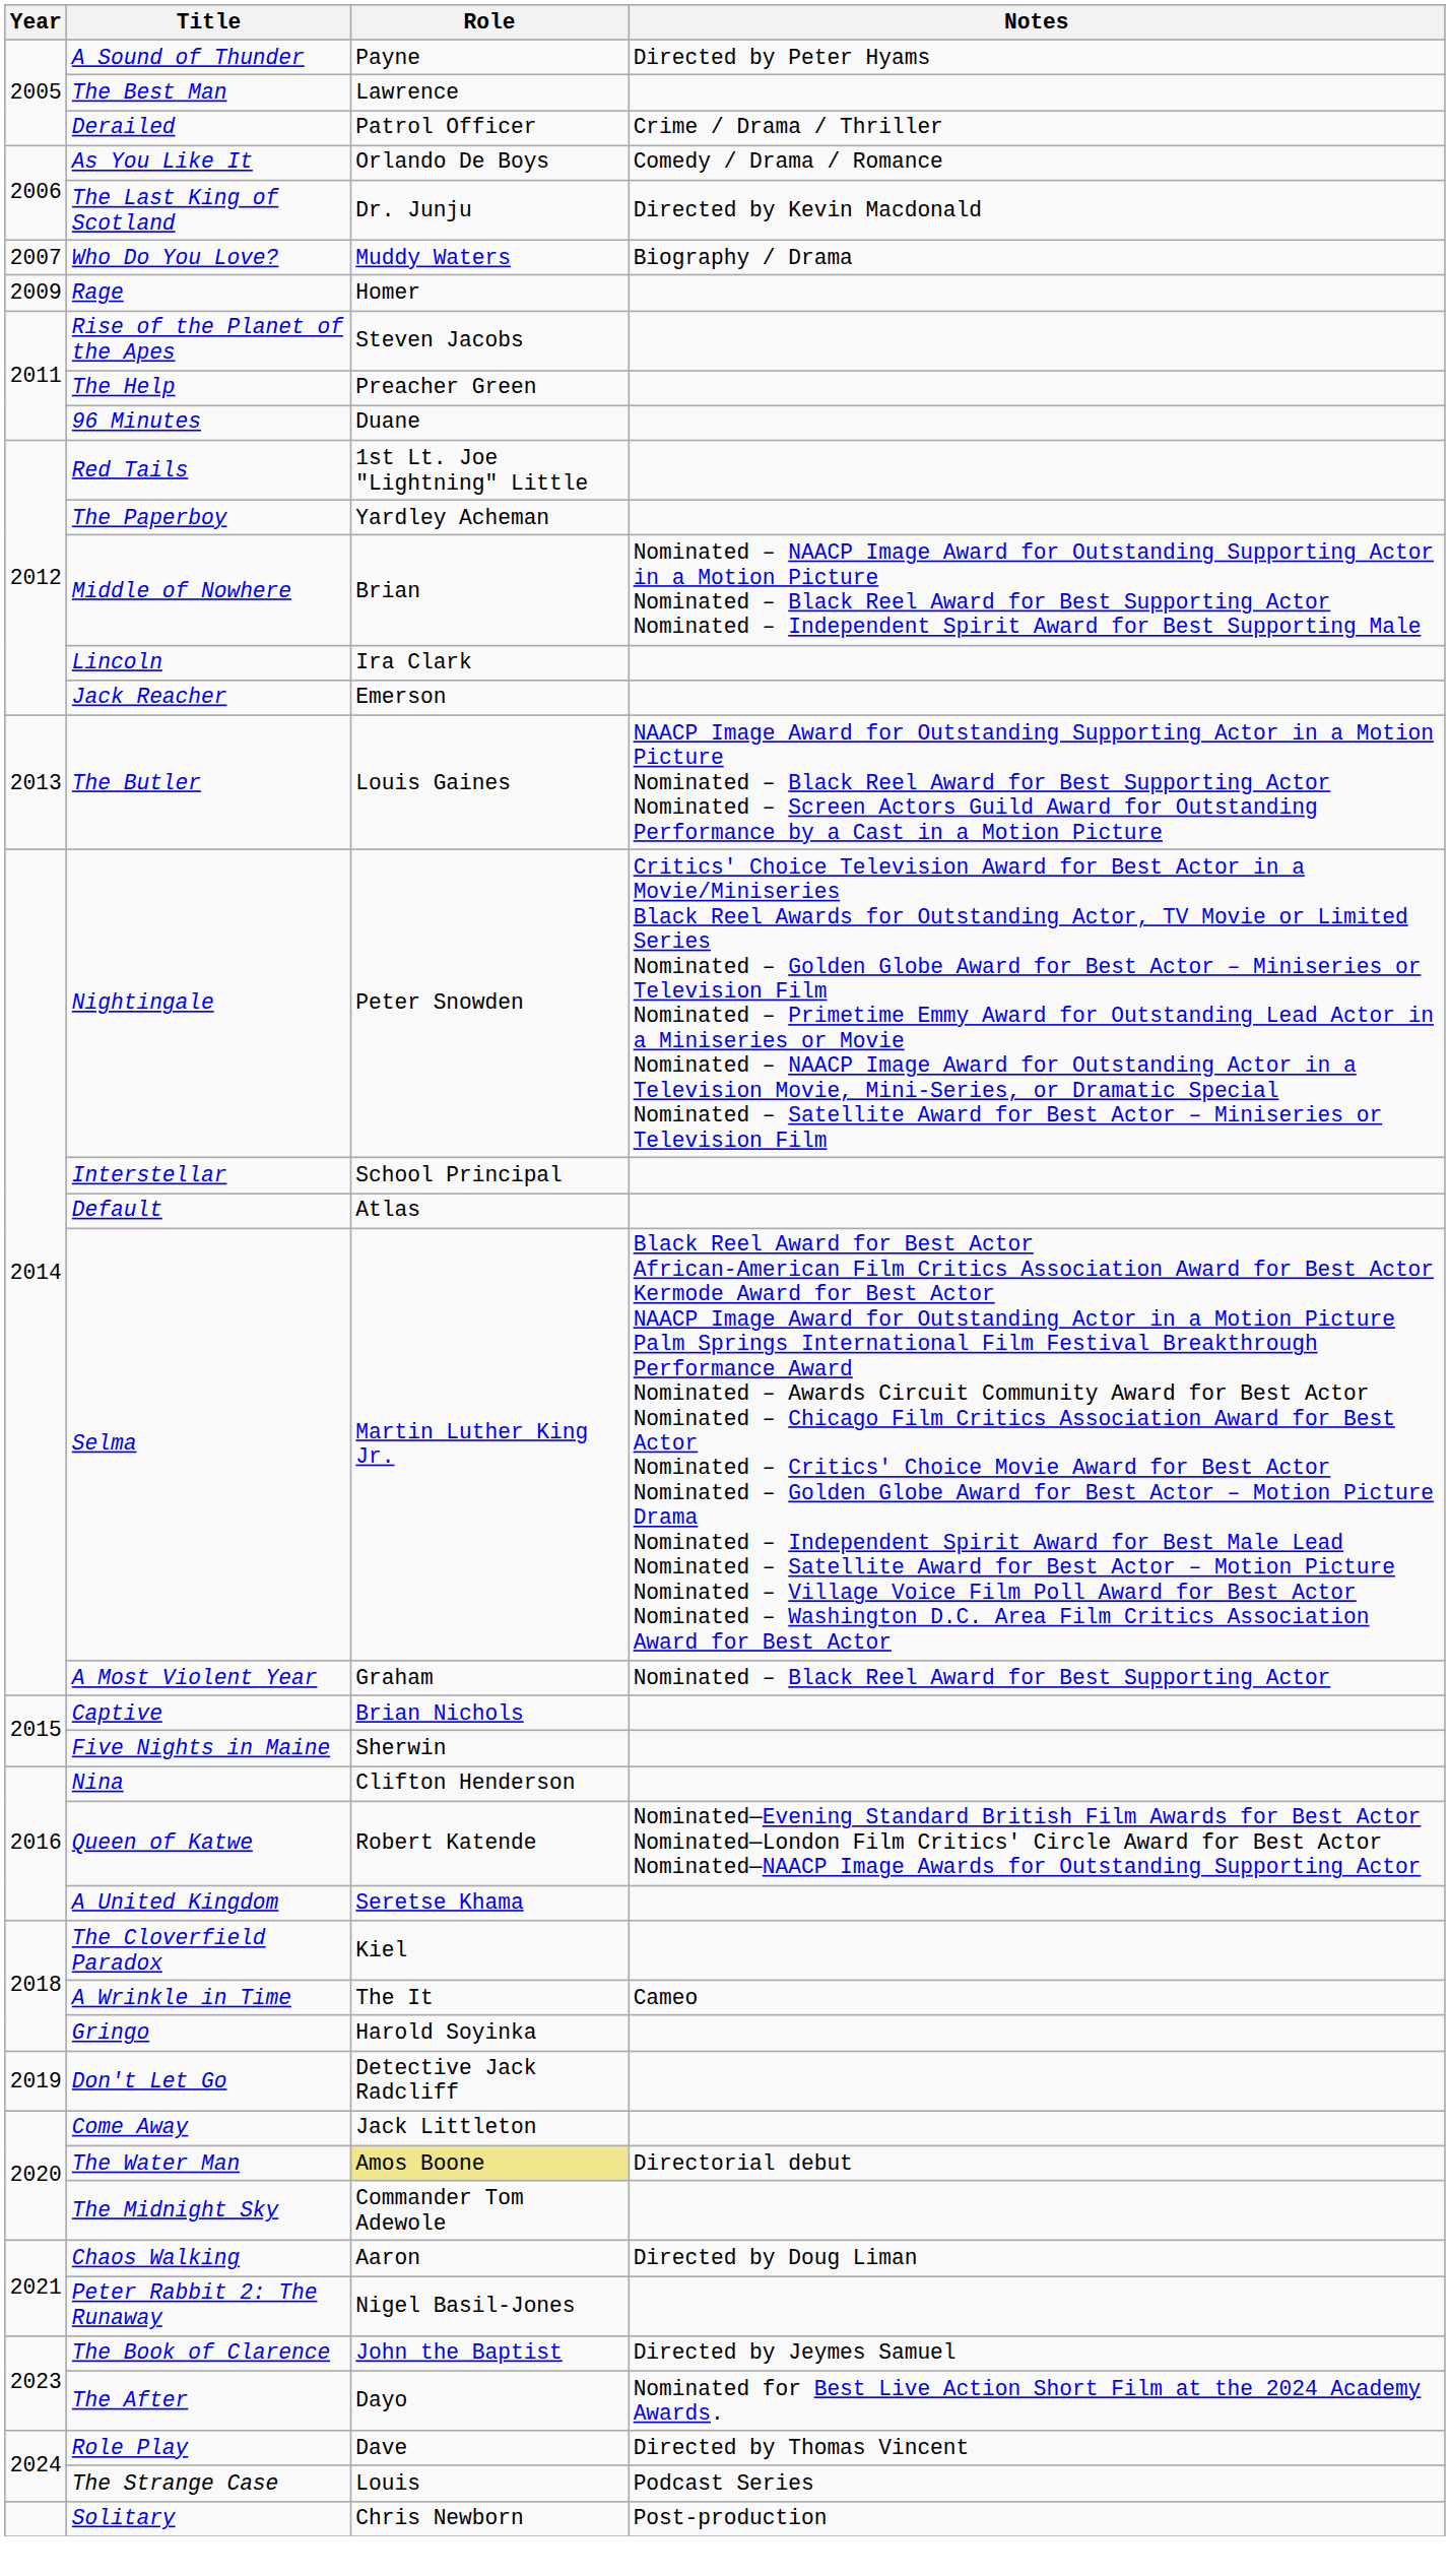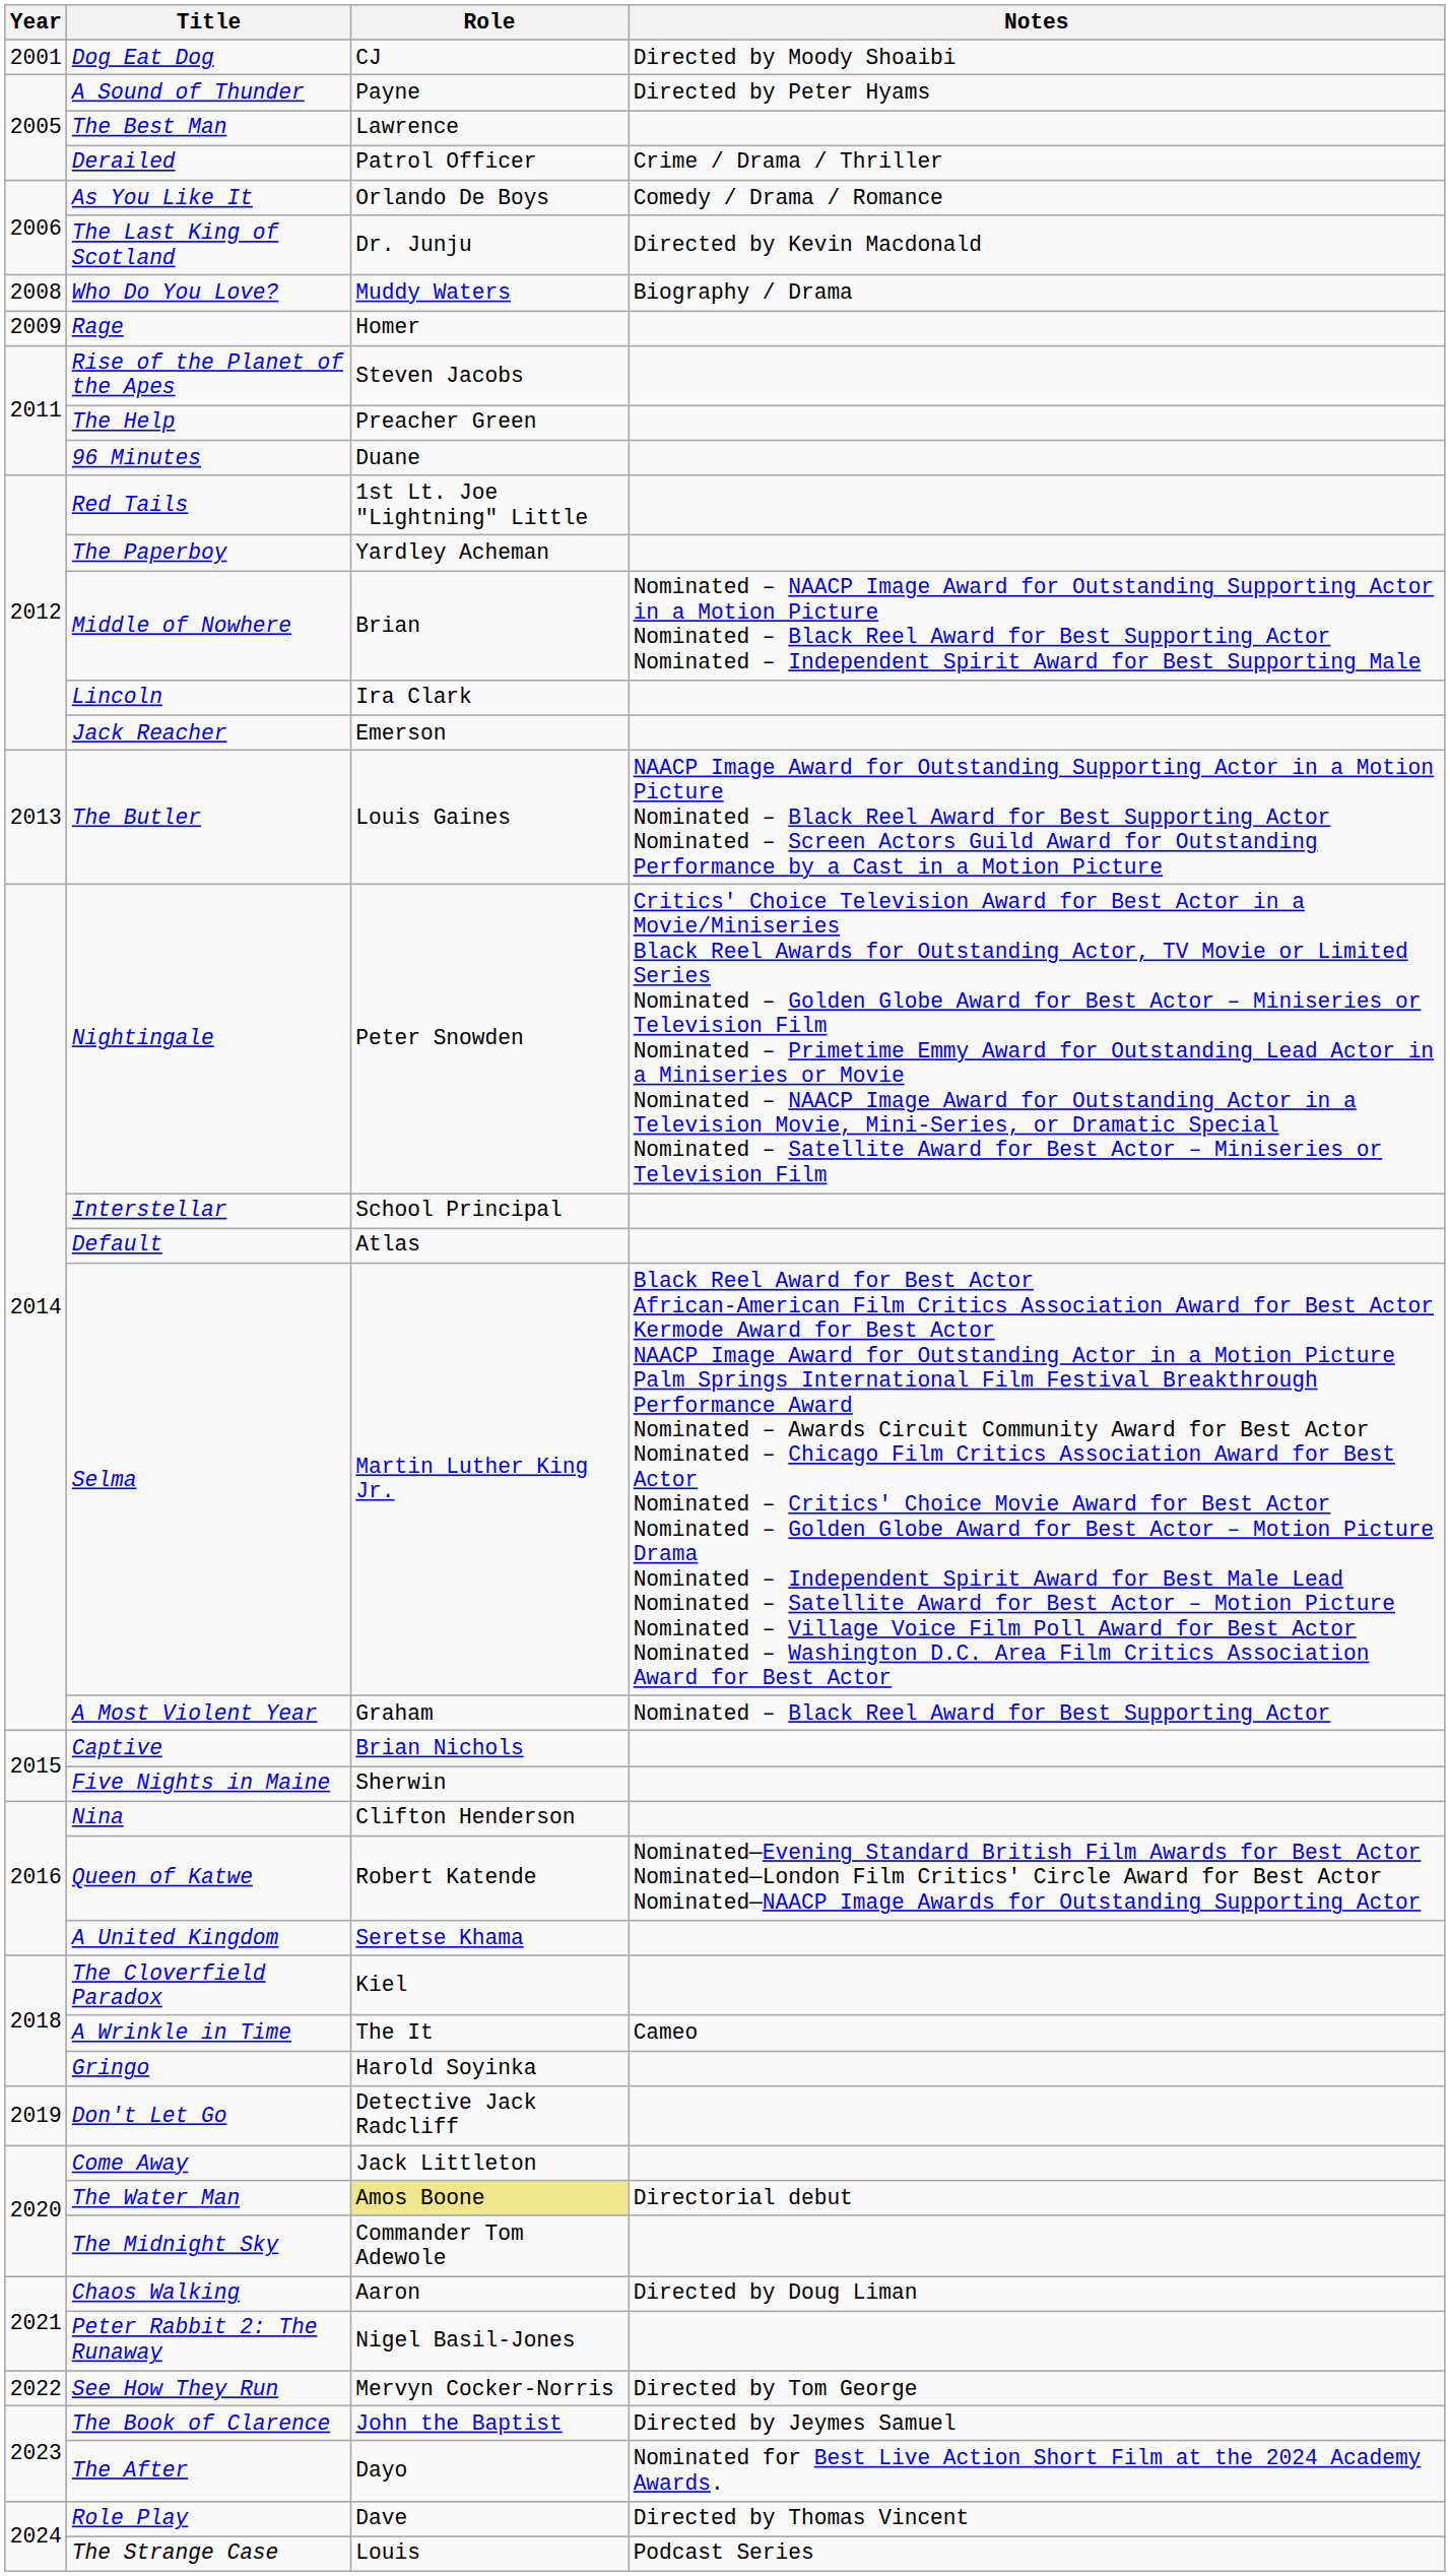+ row: 2001 | Dog Eat Dog | CJ | Directed by Moody Shoaibi
Who Do You Love? | Year: 2007 -> 2008
+ row: 2022 | See How They Run | Mervyn Cocker-Norris | Directed by Tom George
- row: Solitary | Chris Newborn | Post-production
